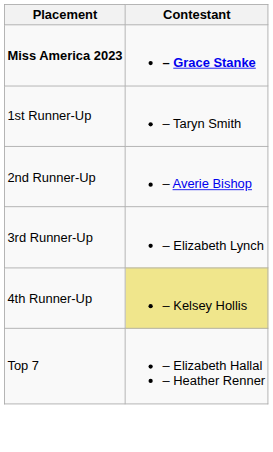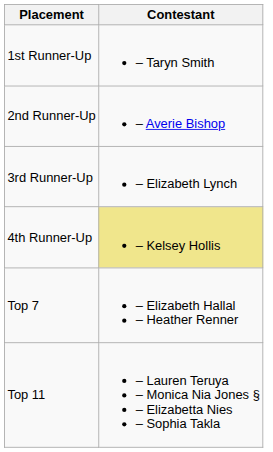- row: Miss America 2023 | – Grace Stanke
+ row: Top 11 | – Lauren Teruya – Monica Nia Jones § – Elizabetta Nies – Sophia Takla
